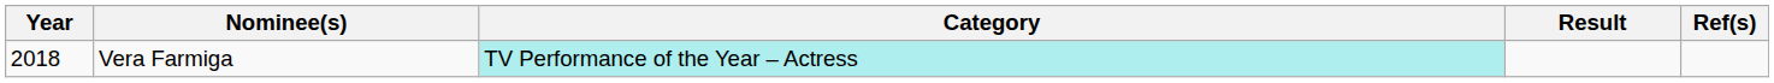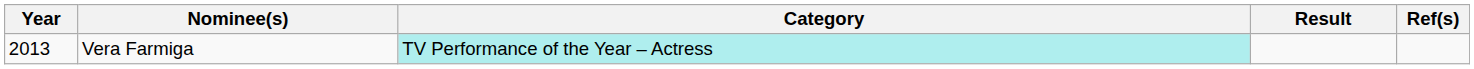Vera Farmiga | Year: 2018 -> 2013
